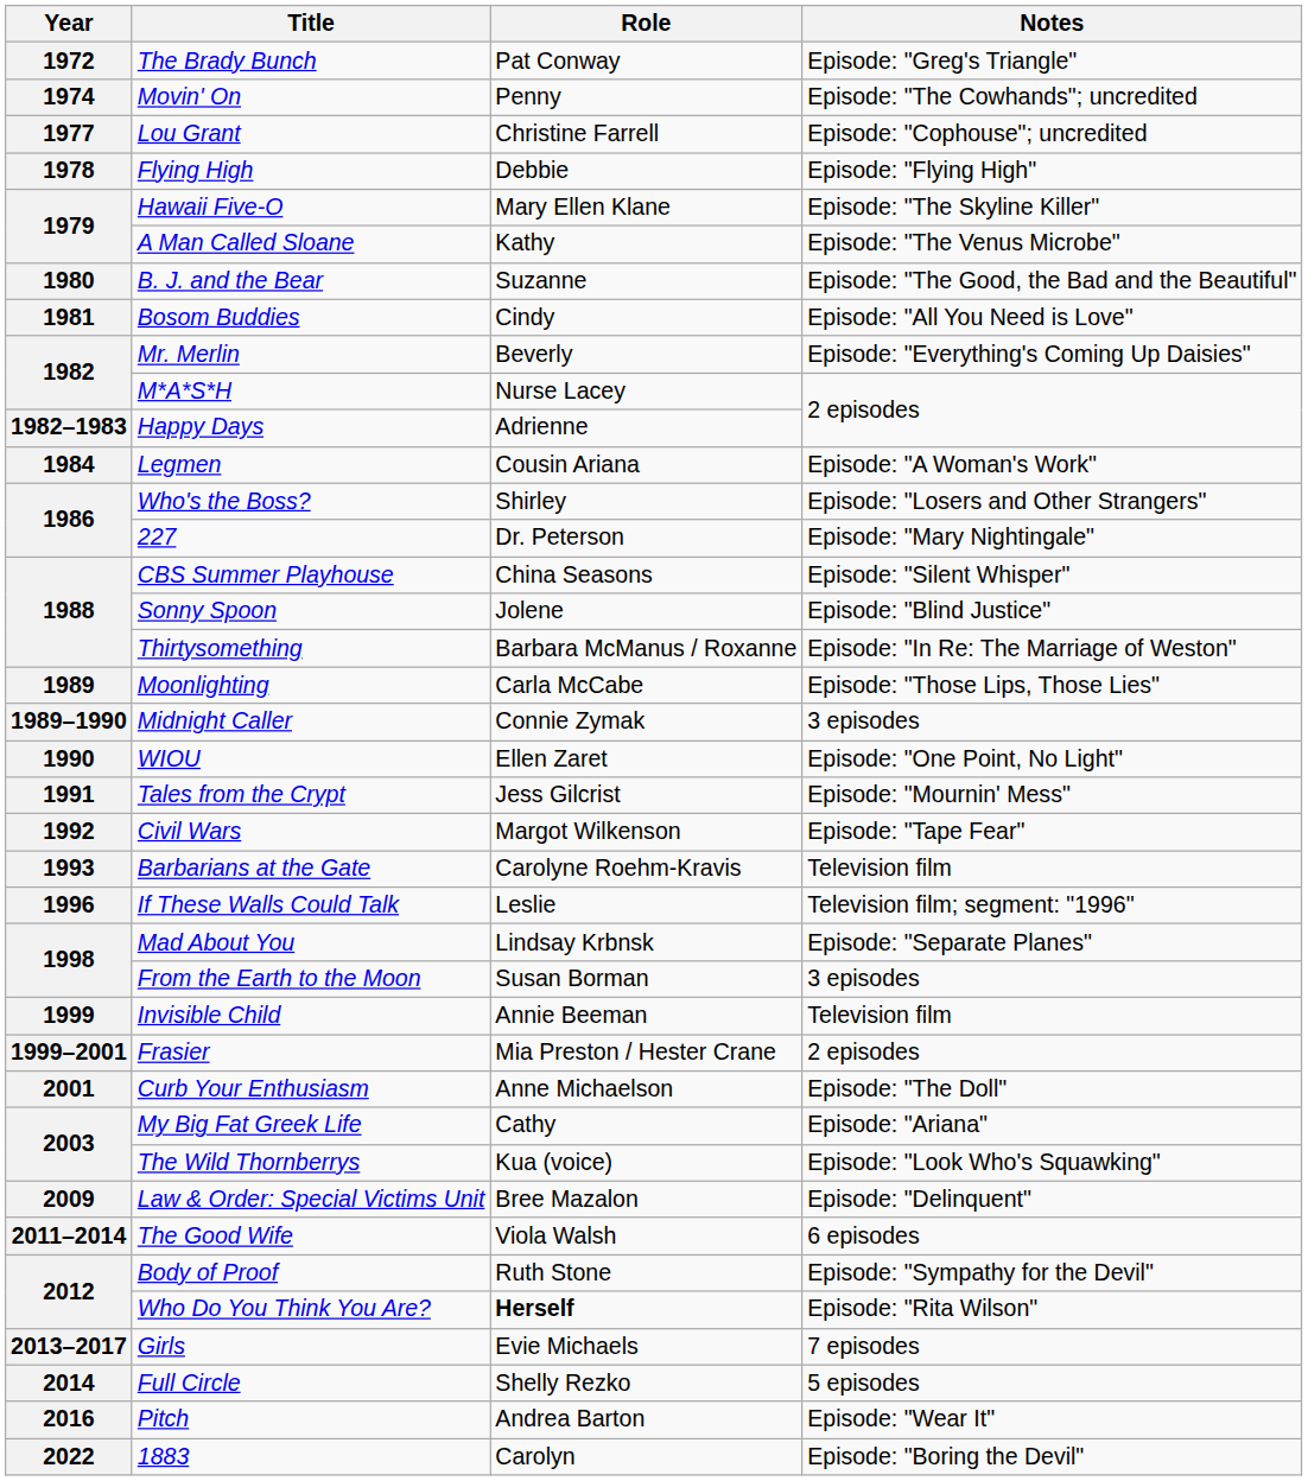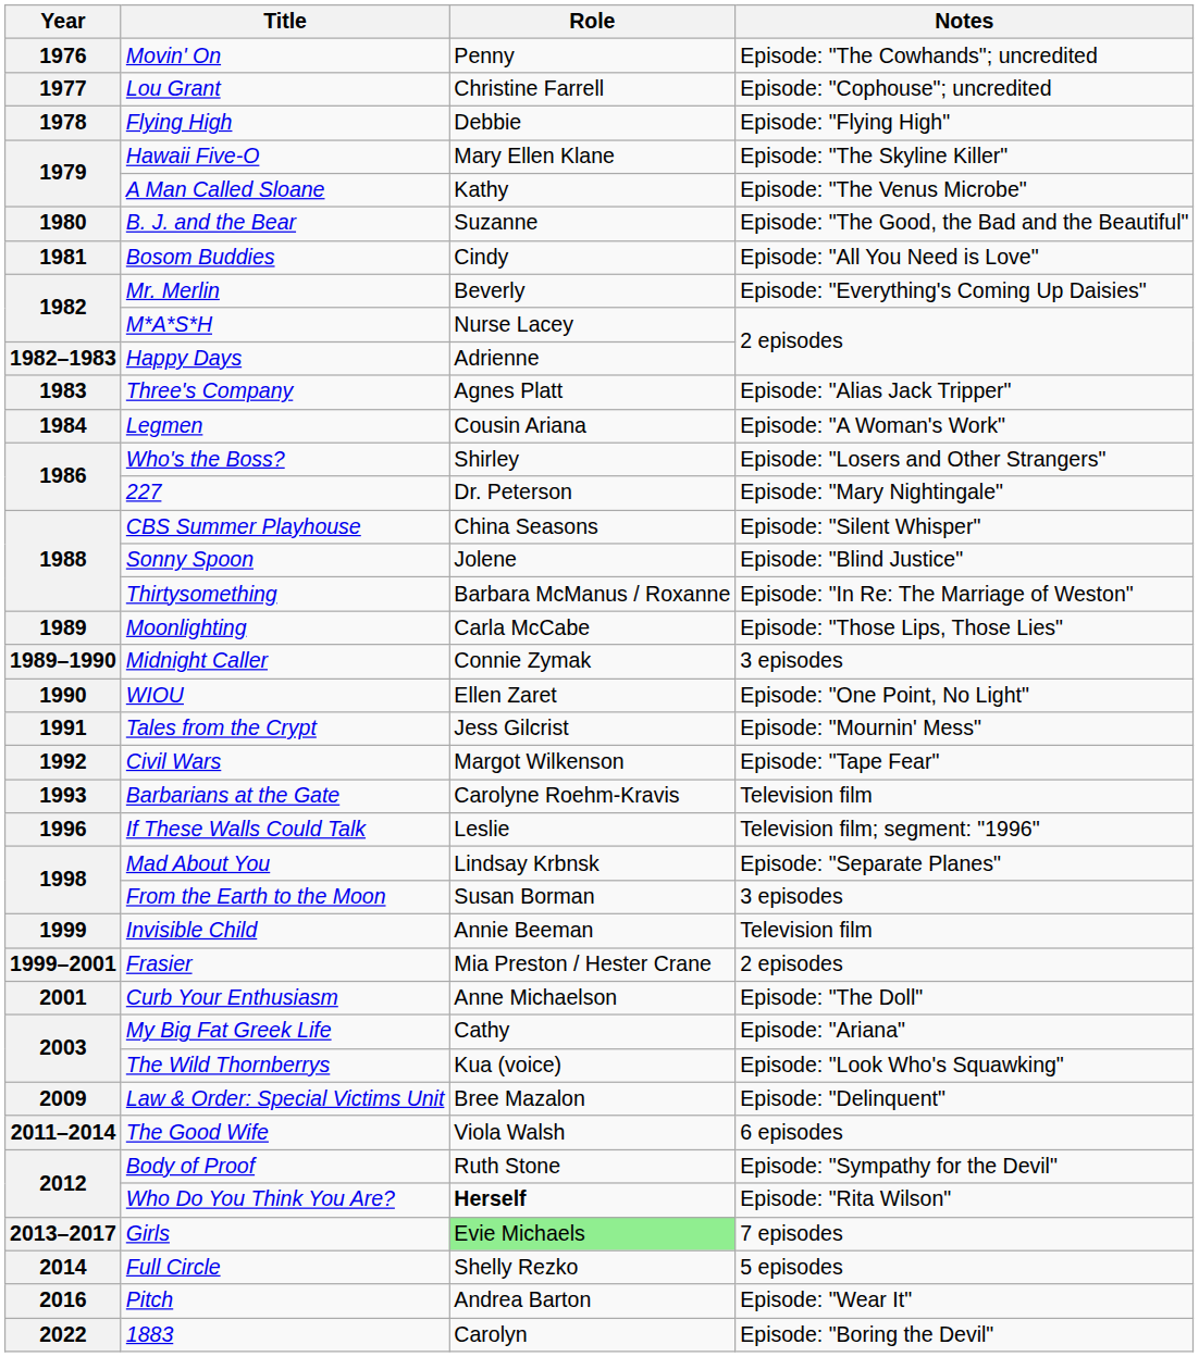- row: 1972 | The Brady Bunch | Pat Conway | Episode: "Greg's Triangle"
Movin' On | Year: 1974 -> 1976
+ row: 1983 | Three's Company | Agnes Platt | Episode: "Alias Jack Tripper"
Girls | Role: no background -> lightgreen background
